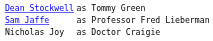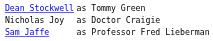rows swapped: Nicholas Joy <-> Sam Jaffe
